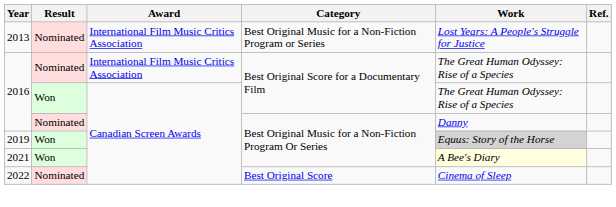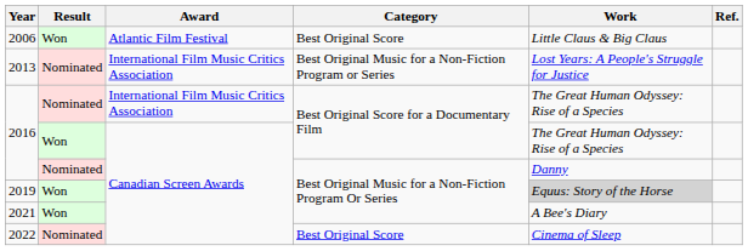+ row: 2006 | Won | Atlantic Film Festival | Best Original Score | Little Claus & Big Claus
2021 | Work: lightyellow background -> no background
